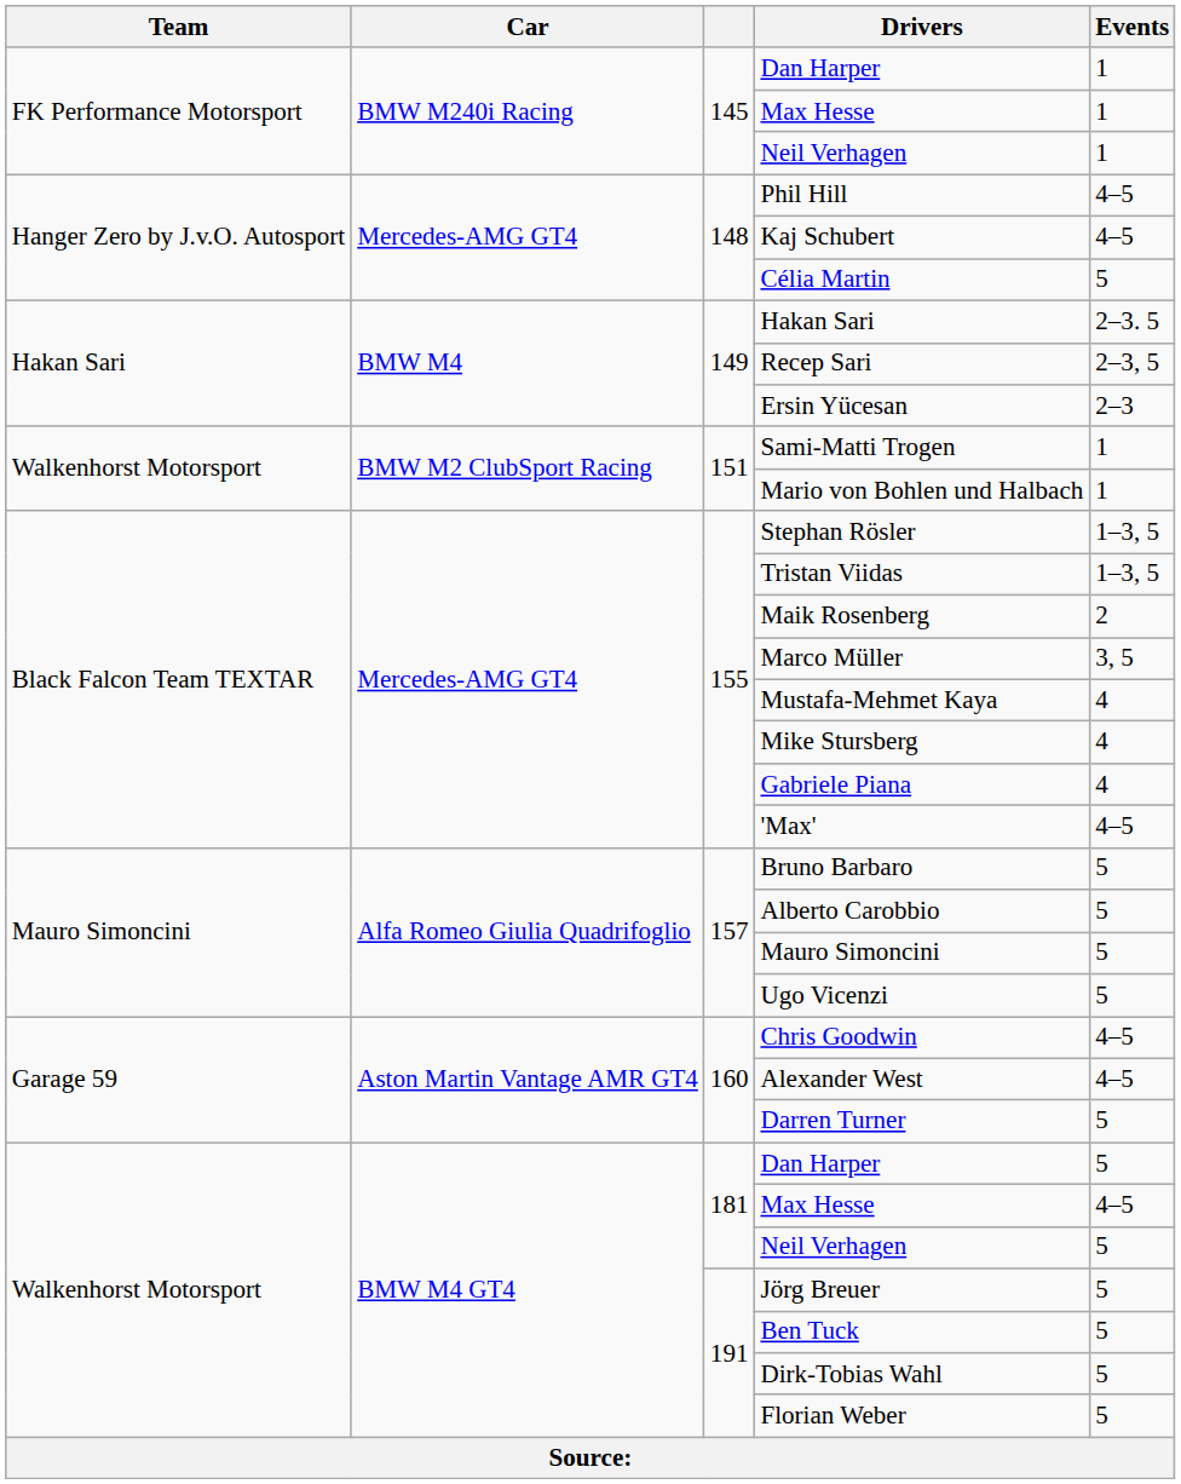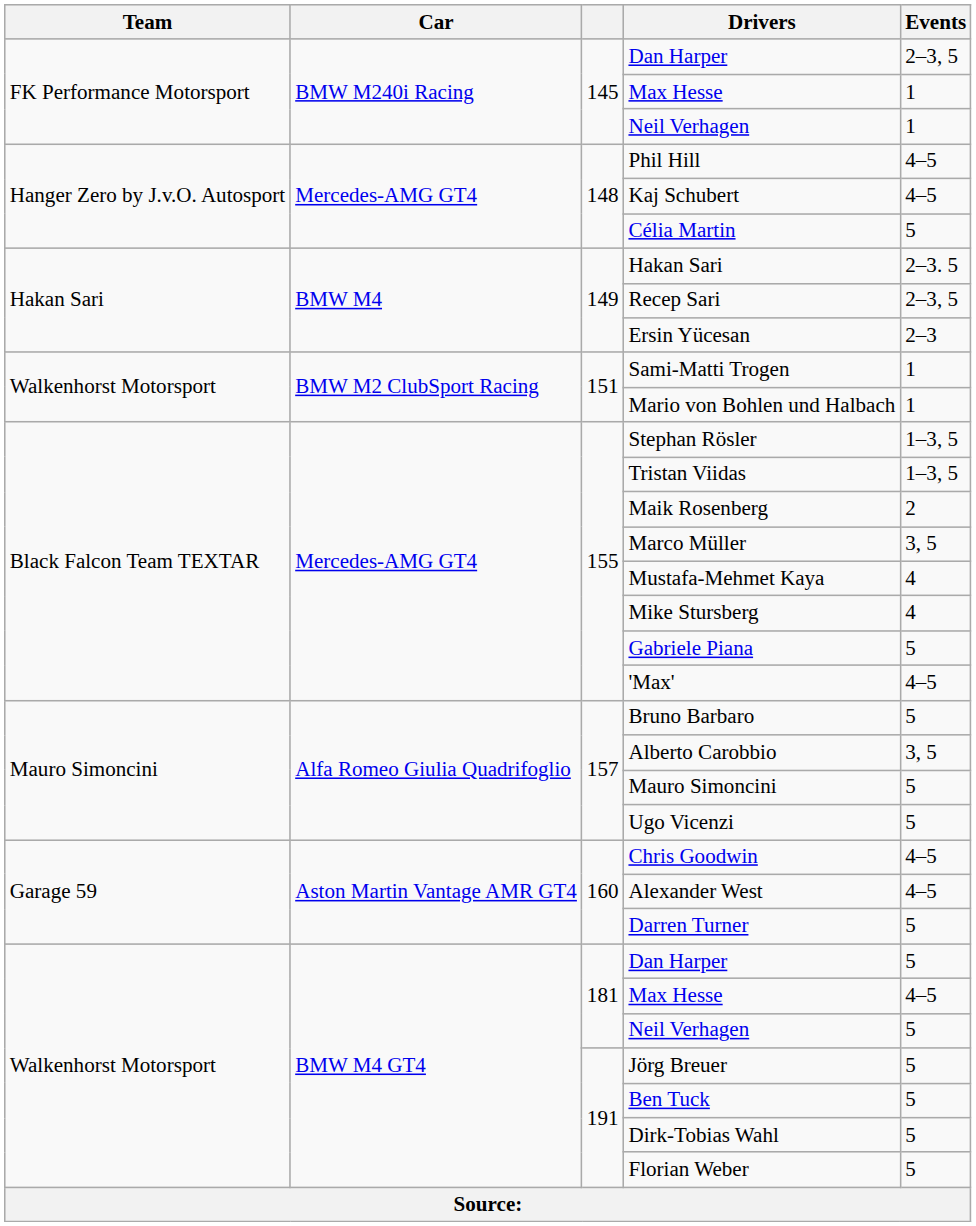145 / Dan Harper | Events: 1 -> 2–3, 5
Gabriele Piana | Events: 4 -> 5
Alberto Carobbio | Events: 5 -> 3, 5
